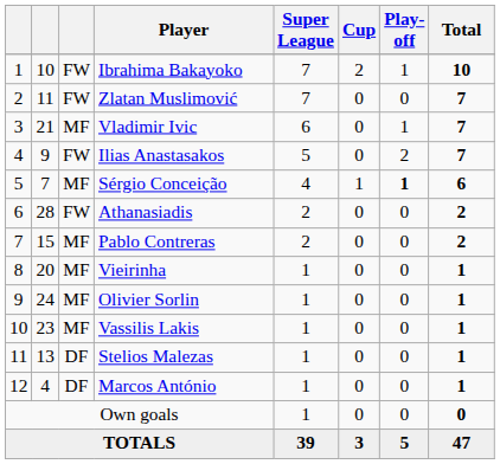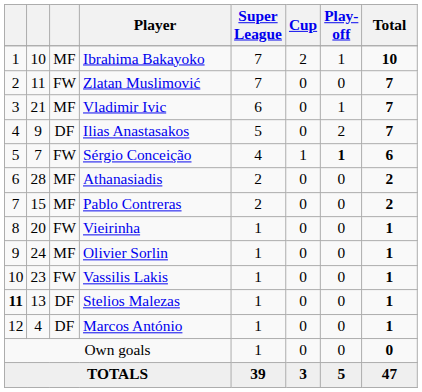Ibrahima Bakayoko | column 3: FW -> MF
Ilias Anastasakos | column 3: FW -> DF
Sérgio Conceição | column 3: MF -> FW
Athanasiadis | column 3: FW -> MF
Vieirinha | column 3: MF -> FW
Vassilis Lakis | column 3: MF -> FW
Stelios Malezas | column 1: normal -> bold
